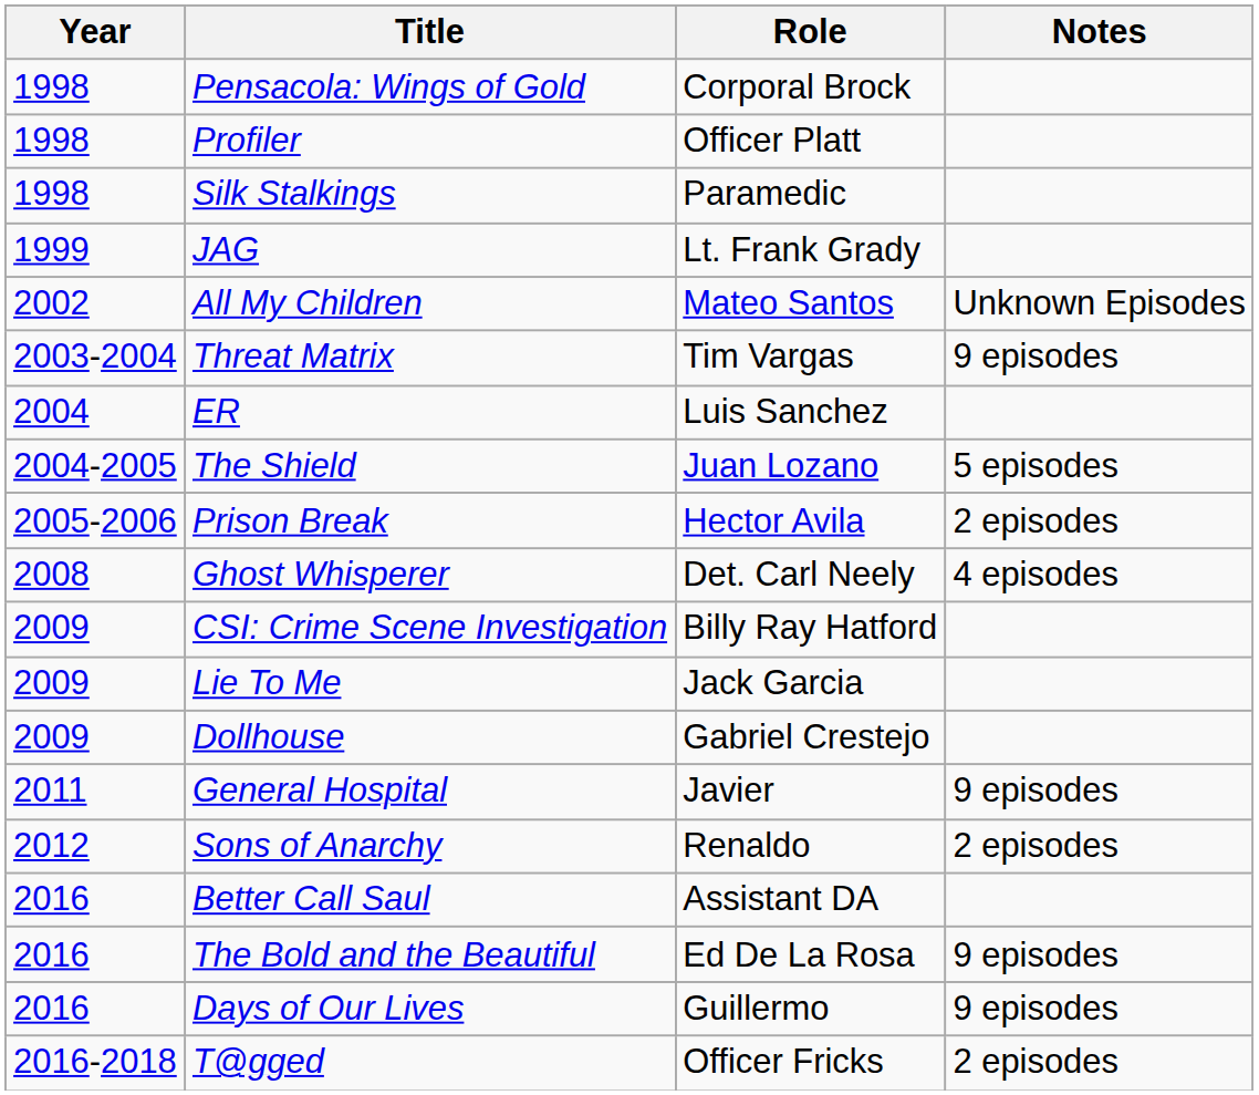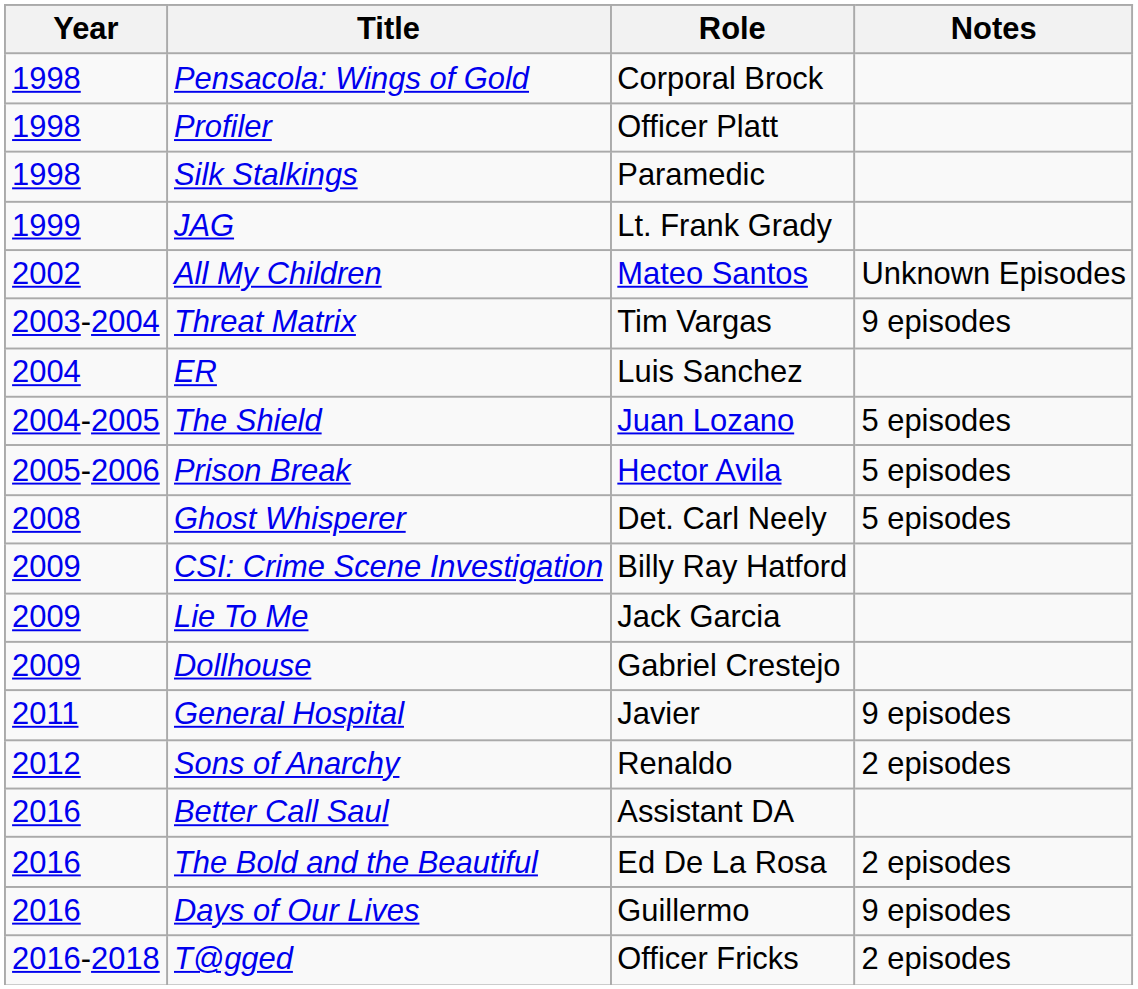Prison Break | Notes: 2 episodes -> 5 episodes
Ghost Whisperer | Notes: 4 episodes -> 5 episodes
The Bold and the Beautiful | Notes: 9 episodes -> 2 episodes
